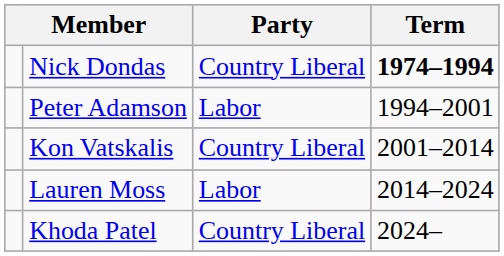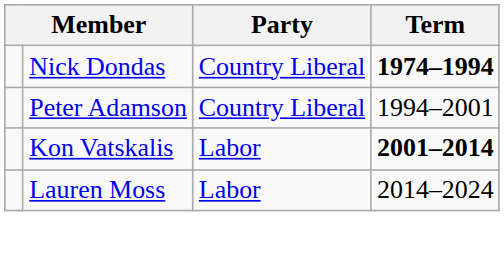Peter Adamson | Party: Labor -> Country Liberal
Kon Vatskalis | Party: Country Liberal -> Labor
Kon Vatskalis | Term: normal -> bold
- row: Khoda Patel | Country Liberal | 2024–
